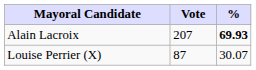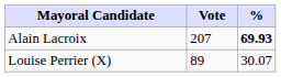Louise Perrier (X) | Vote: 87 -> 89
